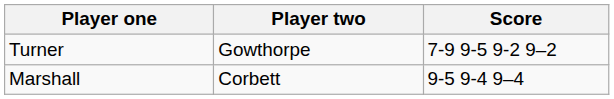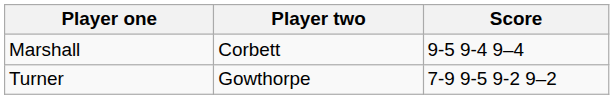rows swapped: Marshall <-> Turner
